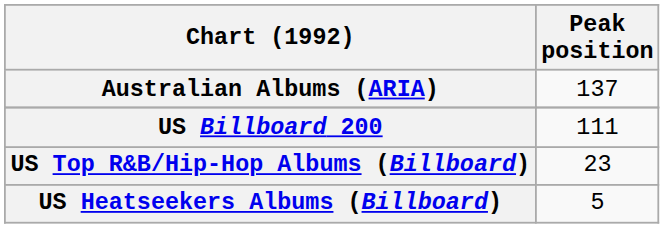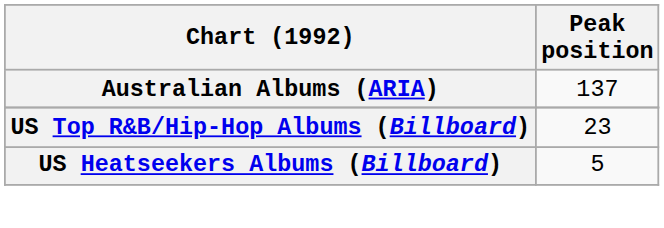- row: US Billboard 200 | 111
